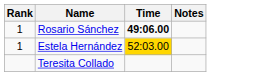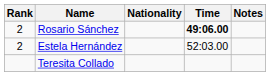+ column: Nationality
Rosario Sánchez | Rank: 1 -> 2
Estela Hernández | Rank: 1 -> 2
Estela Hernández | Time: gold background -> no background
